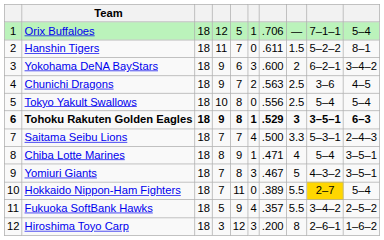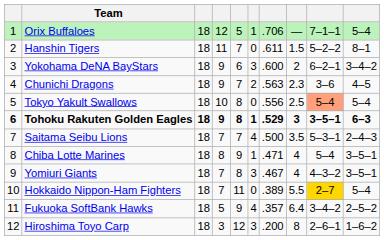Chunichi Dragons | column 8: 2.5 -> 2.3
Tokyo Yakult Swallows | column 9: no background -> lightsalmon background
Saitama Seibu Lions | column 8: 3.3 -> 3.5
Yomiuri Giants | column 8: 5 -> 4
Fukuoka SoftBank Hawks | column 8: 5.5 -> 6.4
